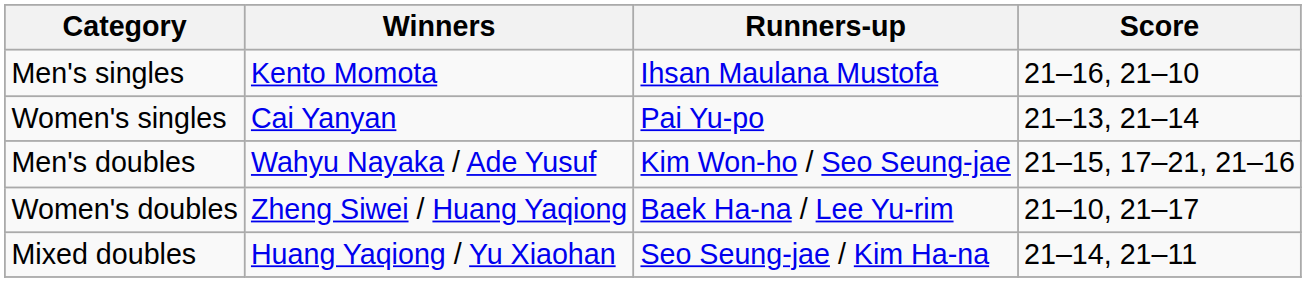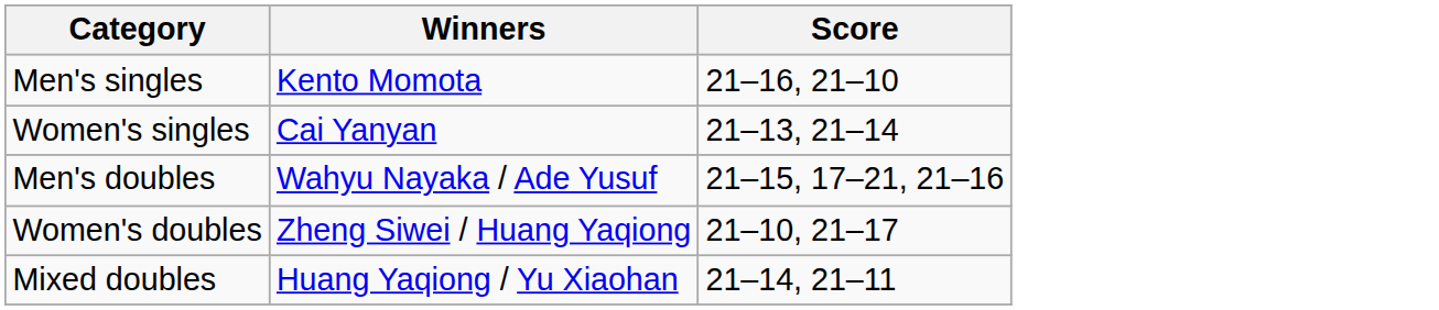- column: Runners-up | Ihsan Maulana Mustofa | Pai Yu-po | Kim Won-ho / Seo Seung-jae | Baek Ha-na / Lee Yu-rim | Seo Seung-jae / Kim Ha-na
